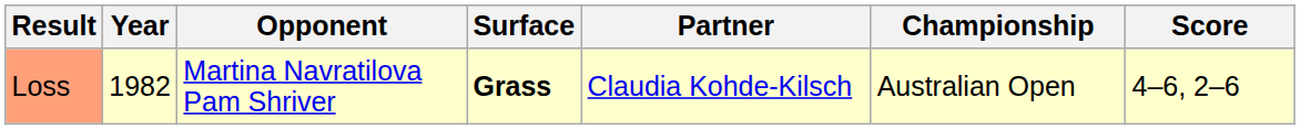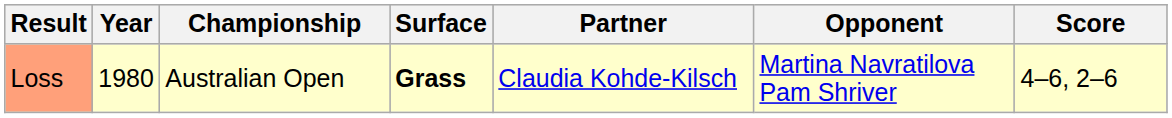columns swapped: Championship <-> Opponent
Loss | Year: 1982 -> 1980
